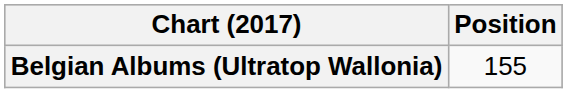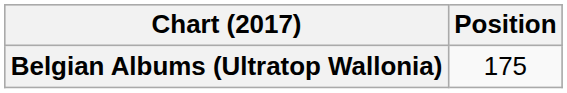Belgian Albums (Ultratop Wallonia) | Position: 155 -> 175
